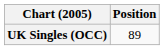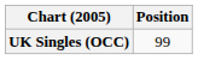UK Singles (OCC) | Position: 89 -> 99
